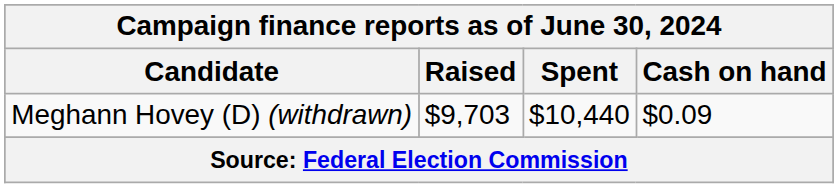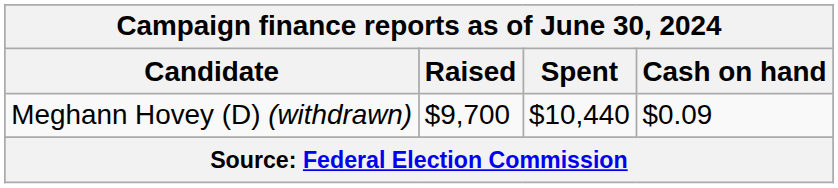Meghann Hovey (D) (withdrawn) | Raised: $9,703 -> $9,700
